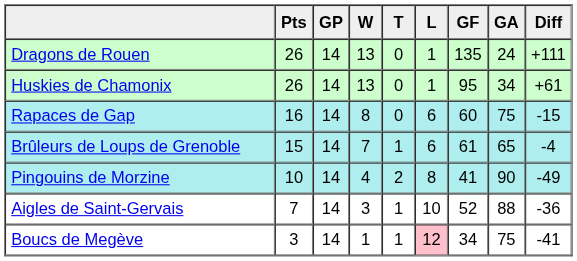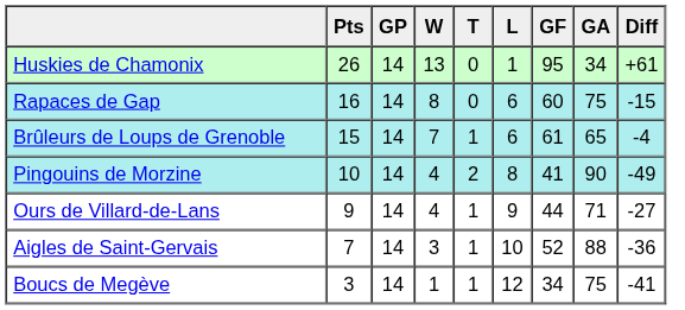- row: Dragons de Rouen | 26 | 14 | 13 | 0 | 1 | 135 | 24 | +111
+ row: Ours de Villard-de-Lans | 9 | 14 | 4 | 1 | 9 | 44 | 71 | -27
Boucs de Megève | L: pink background -> no background
